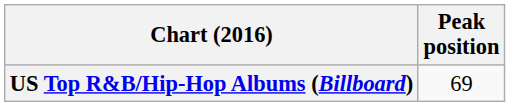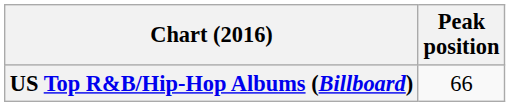US Top R&B/Hip-Hop Albums (Billboard) | Peak position: 69 -> 66
